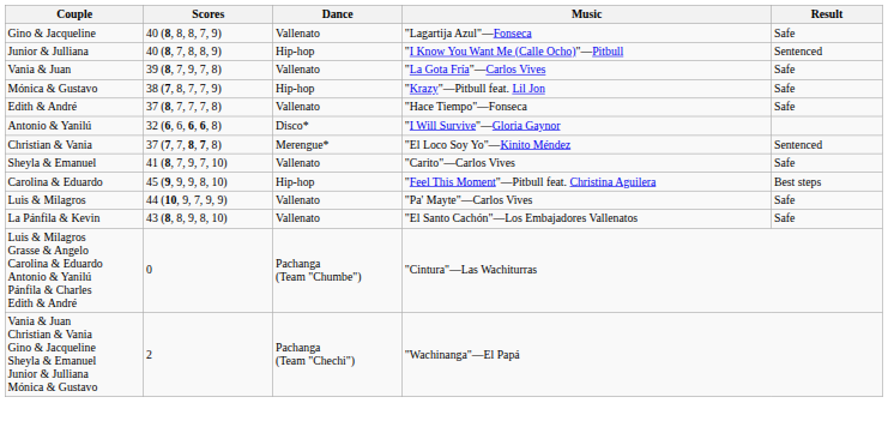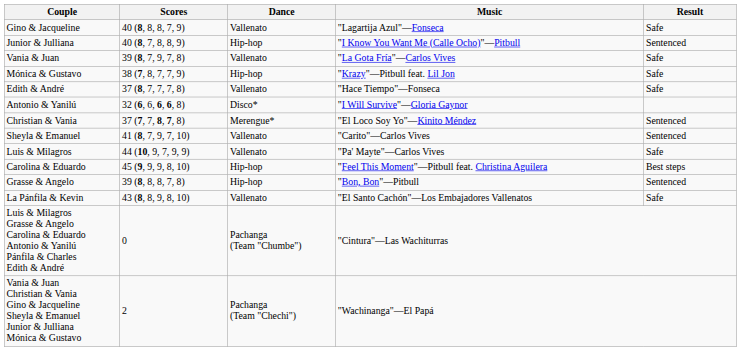Sheyla & Emanuel | Result: Safe -> Sentenced
rows swapped: Carolina & Eduardo <-> Luis & Milagros
+ row: Grasse & Angelo | 39 (8, 8, 8, 7, 8) | Hip-hop | "Bon, Bon"—Pitbull | Sentenced
